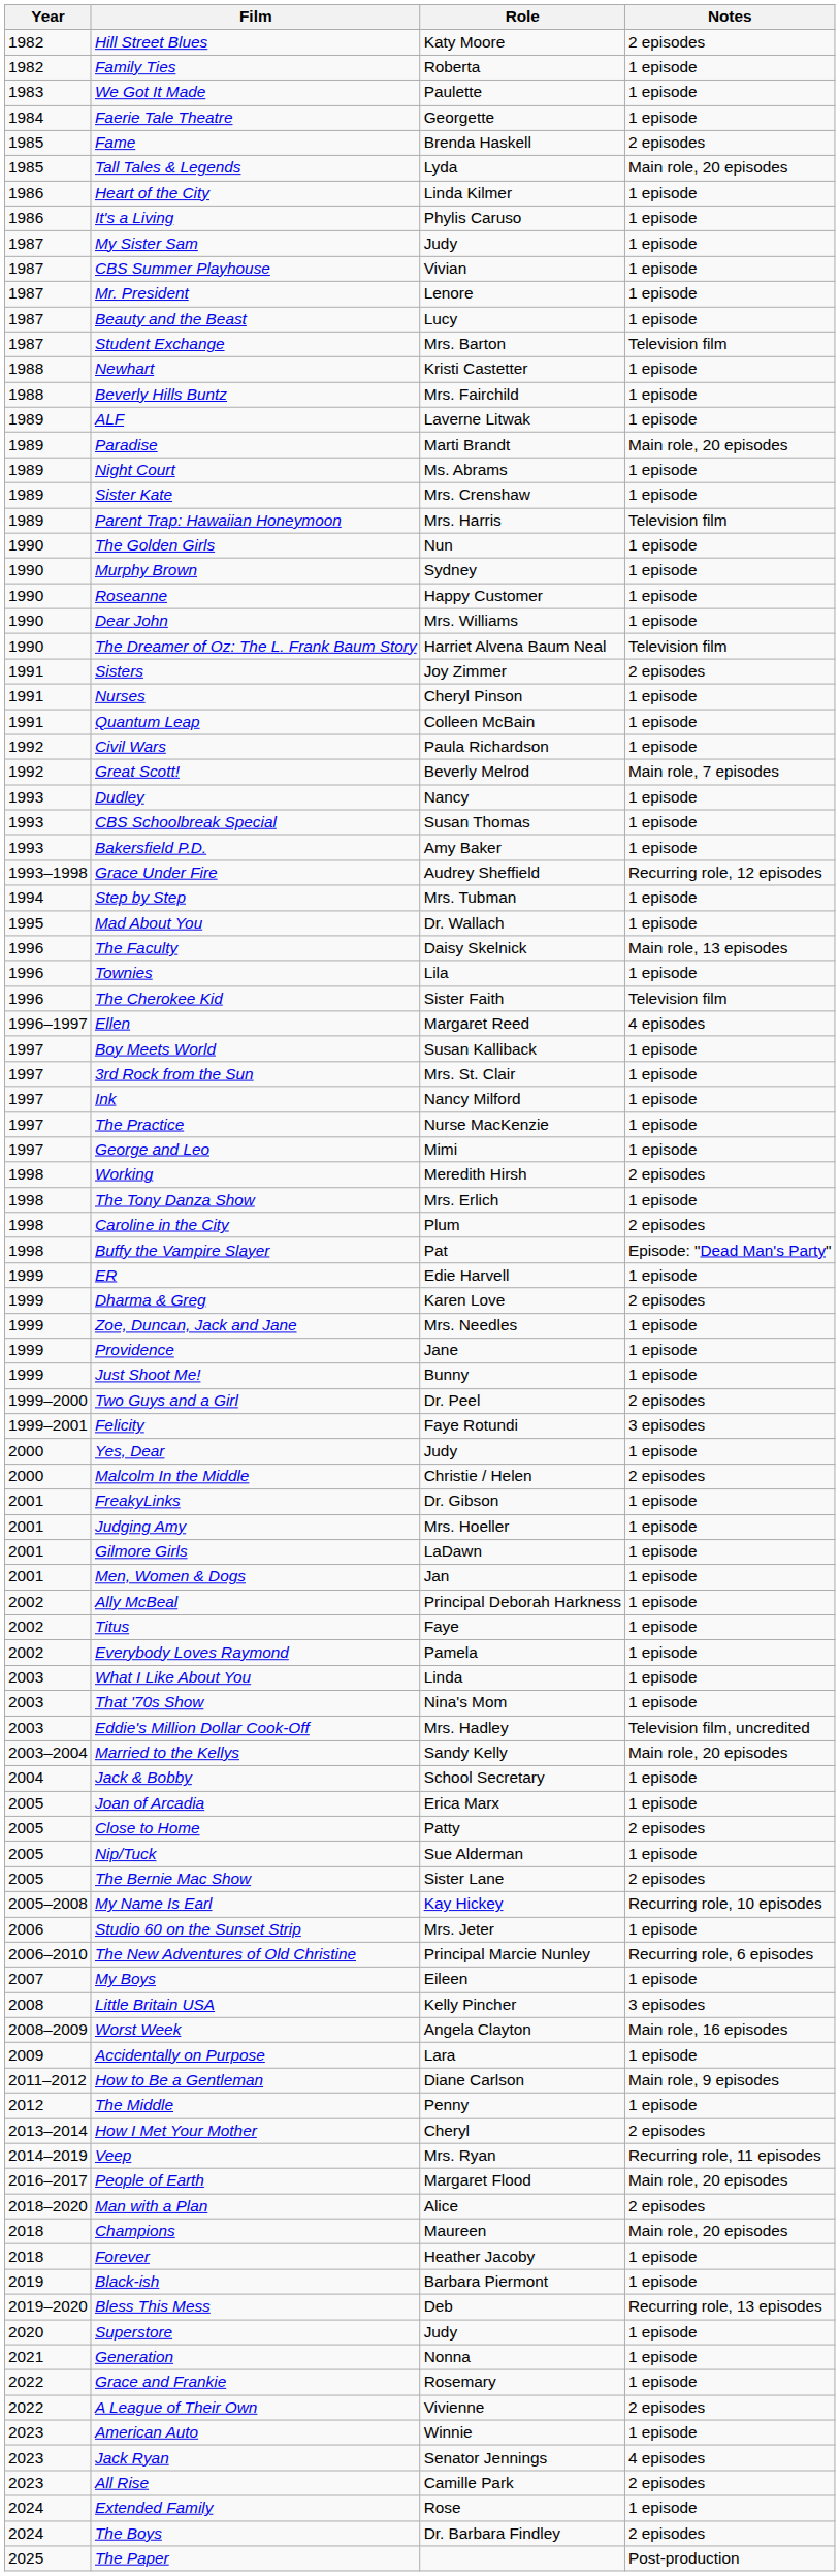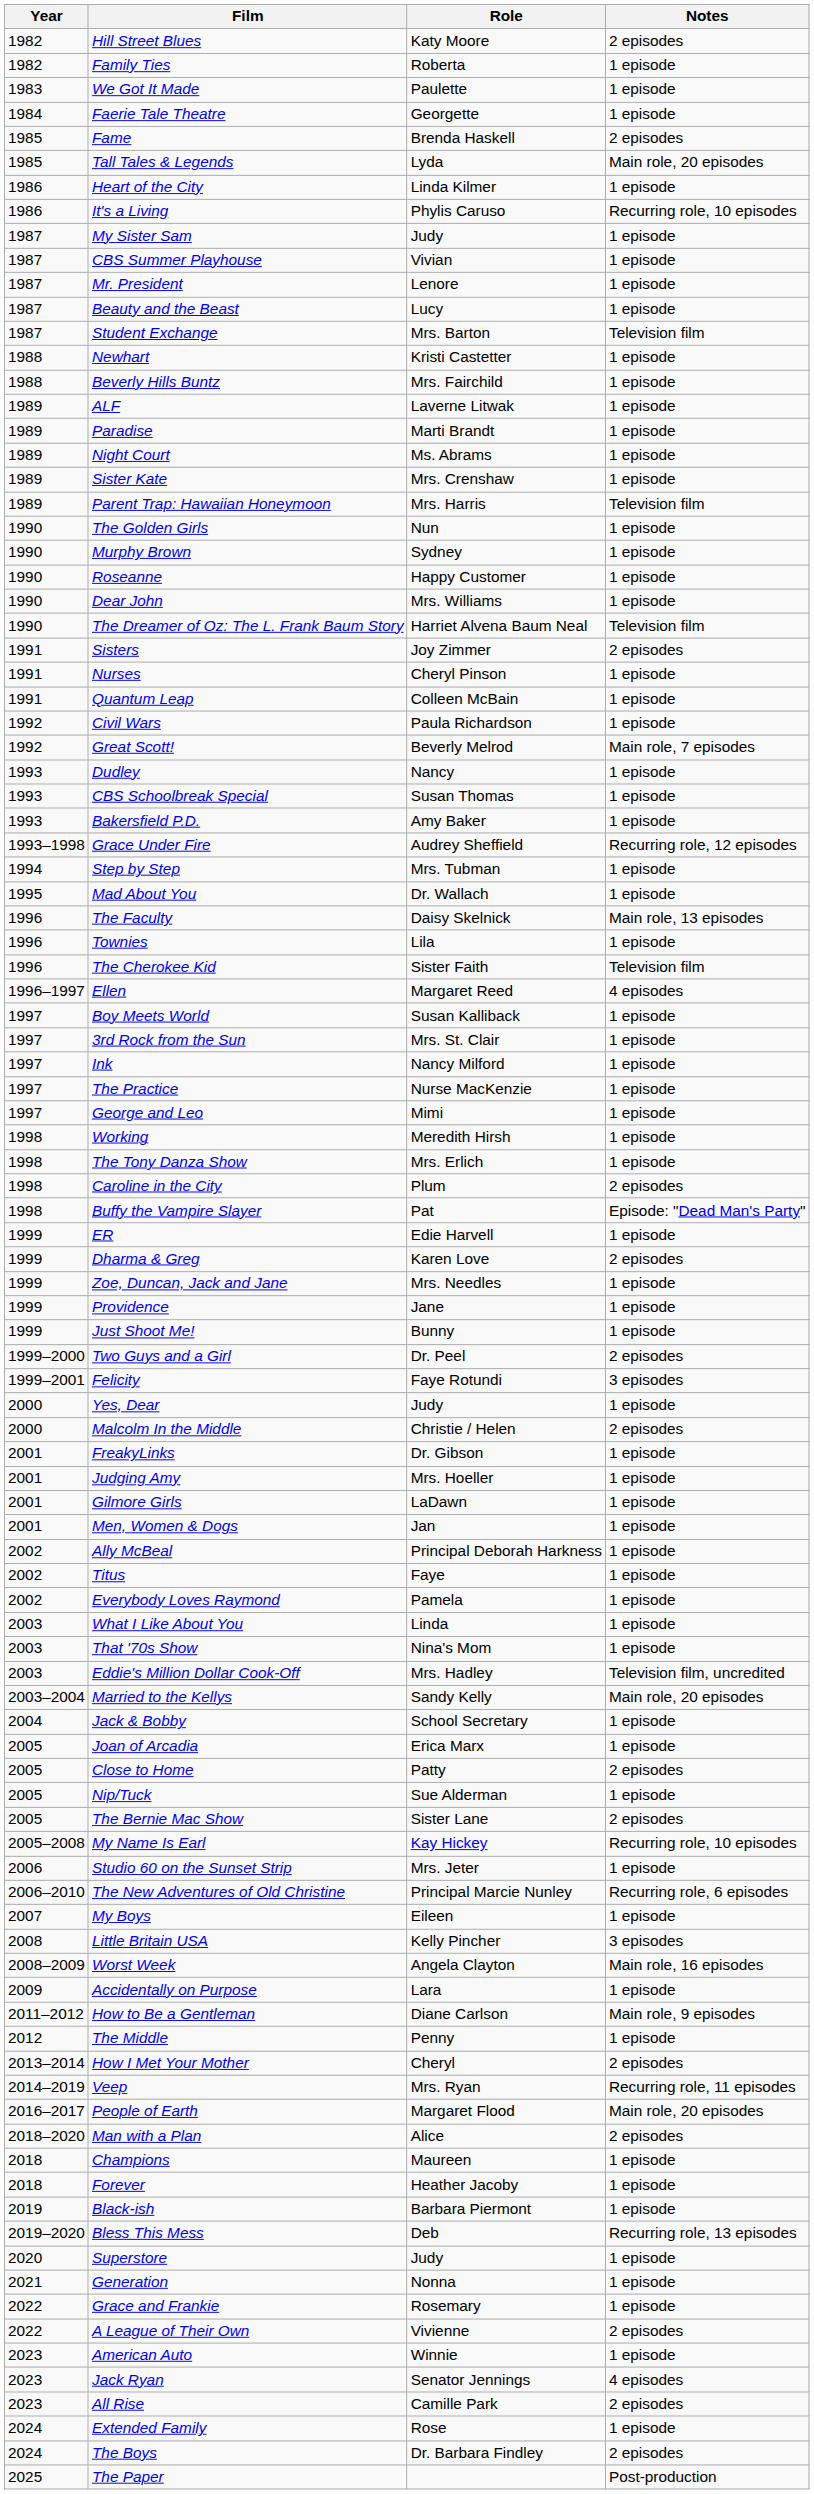It's a Living | Notes: 1 episode -> Recurring role, 10 episodes
Paradise | Notes: Main role, 20 episodes -> 1 episode
Working | Notes: 2 episodes -> 1 episode
Champions | Notes: Main role, 20 episodes -> 1 episode
